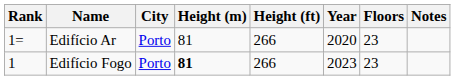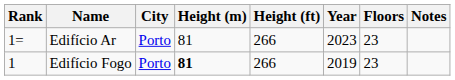Edifício Ar | Year: 2020 -> 2023
Edifício Fogo | Year: 2023 -> 2019
